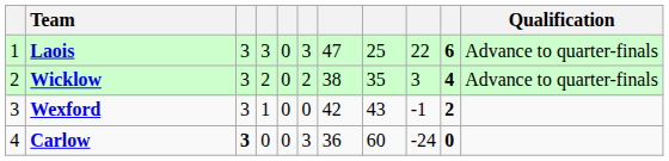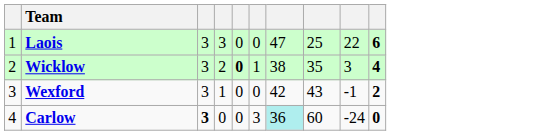- column: Qualification | Advance to quarter-finals | Advance to quarter-finals
Laois | column 6: 3 -> 0
Wicklow | column 5: normal -> bold
Wicklow | column 6: 2 -> 1
Carlow | column 7: no background -> paleturquoise background
